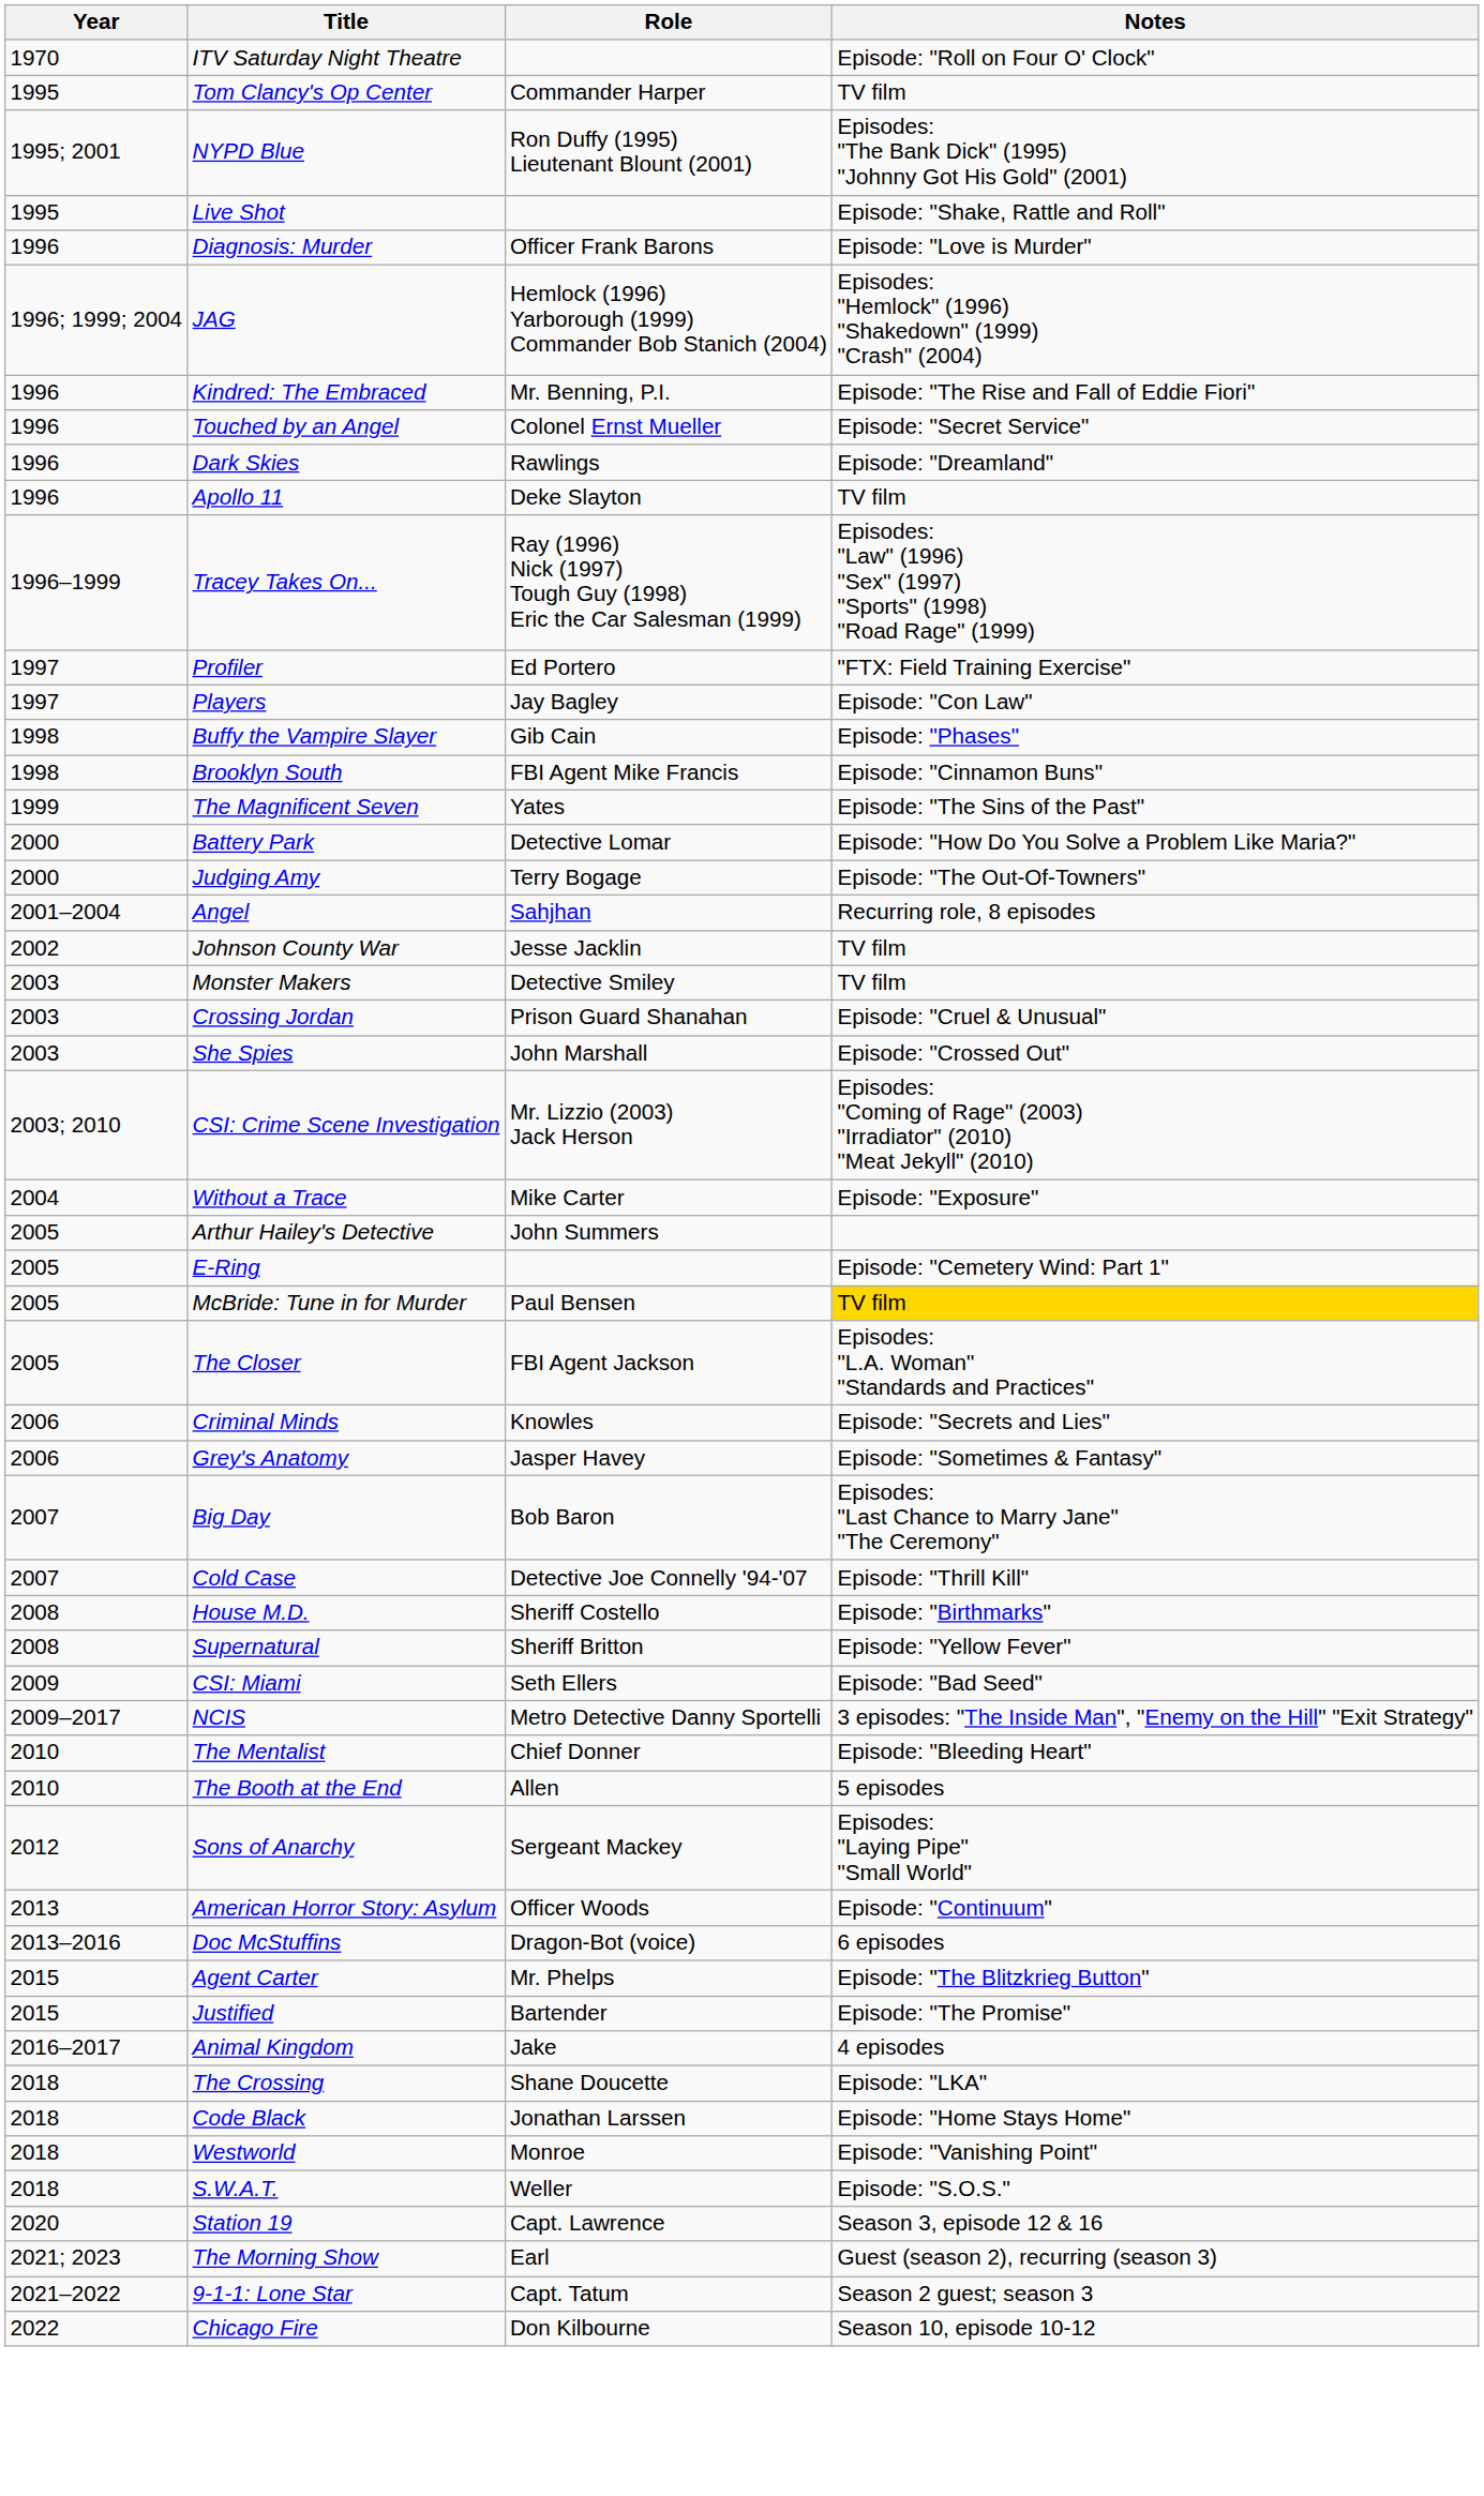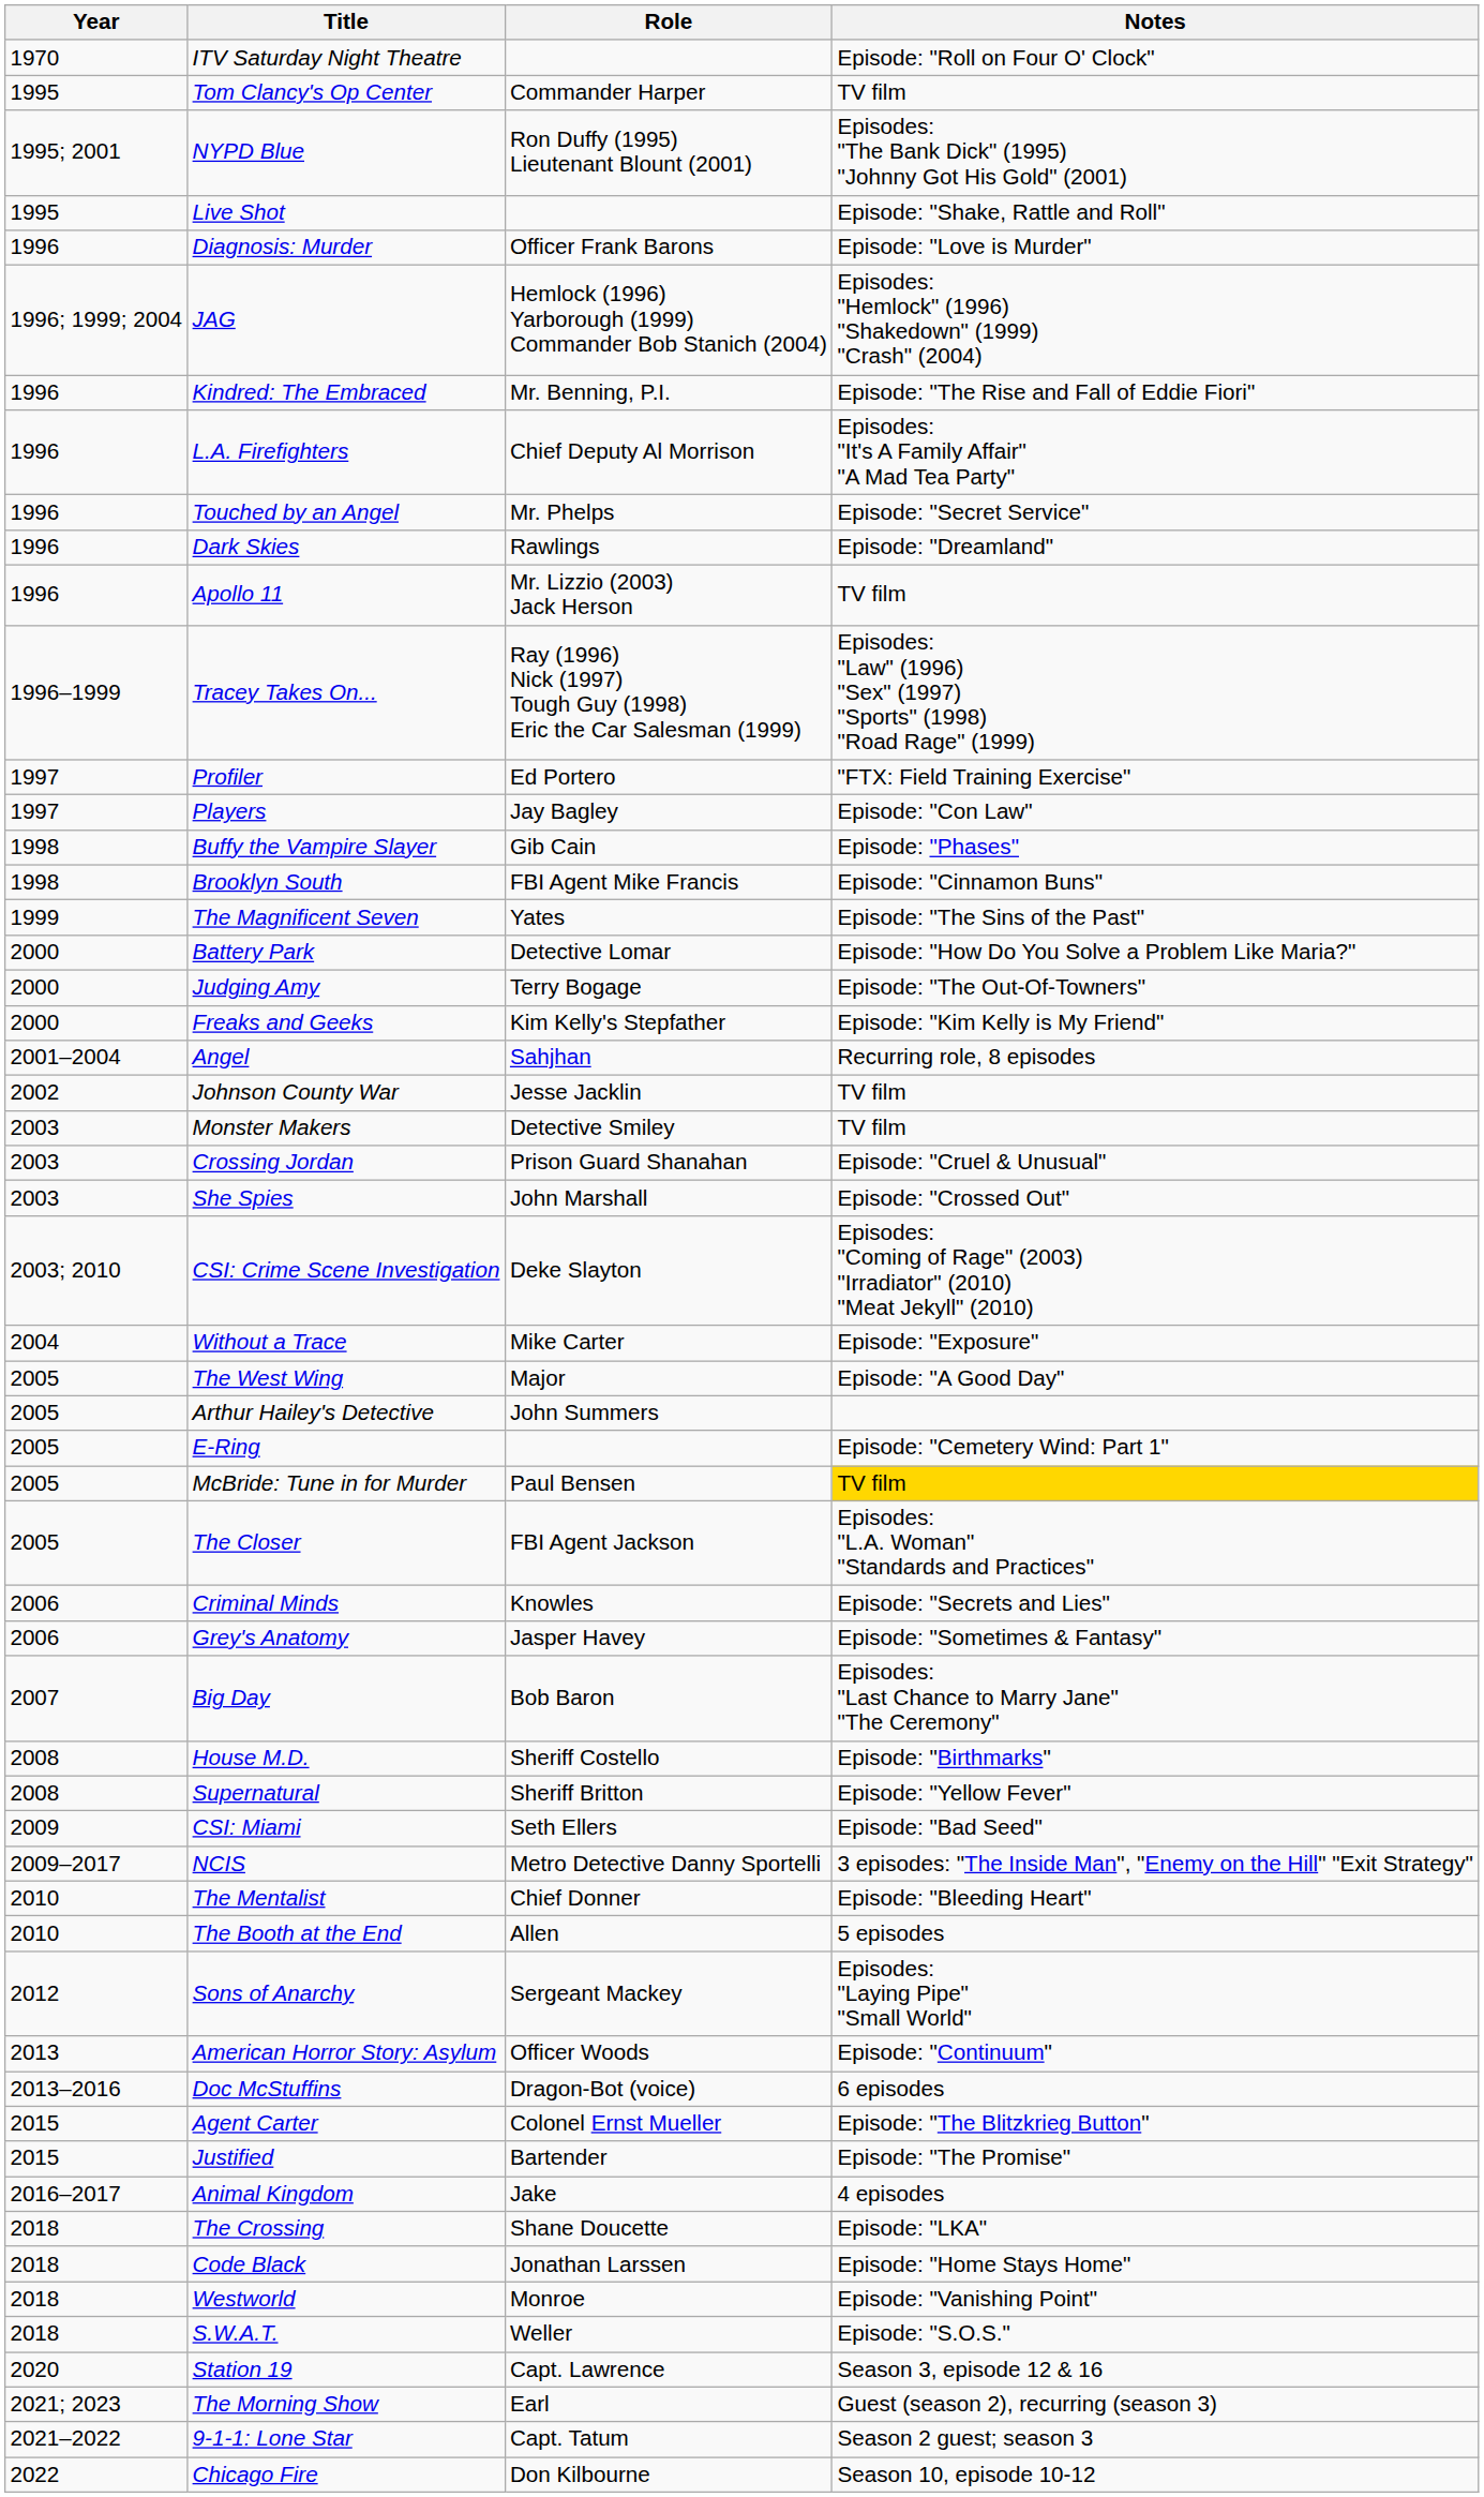+ row: 1996 | L.A. Firefighters | Chief Deputy Al Morrison | Episodes: "It's A Family Affair" "A Mad Tea Party"
Touched by an Angel | Role: Colonel Ernst Mueller -> Mr. Phelps
Apollo 11 | Role: Deke Slayton -> Mr. Lizzio (2003) Jack Herson
+ row: 2000 | Freaks and Geeks | Kim Kelly's Stepfather | Episode: "Kim Kelly is My Friend"
CSI: Crime Scene Investigation | Role: Mr. Lizzio (2003) Jack Herson -> Deke Slayton
+ row: 2005 | The West Wing | Major | Episode: "A Good Day"
- row: 2007 | Cold Case | Detective Joe Connelly '94-'07 | Episode: "Thrill Kill"
Agent Carter | Role: Mr. Phelps -> Colonel Ernst Mueller
